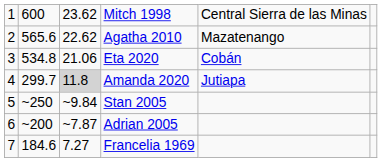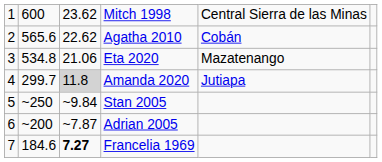Agatha 2010 | column 5: Mazatenango -> Cobán
Eta 2020 | column 5: Cobán -> Mazatenango
Francelia 1969 | column 3: normal -> bold
